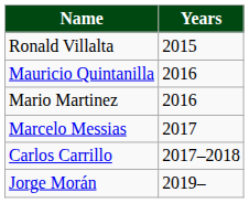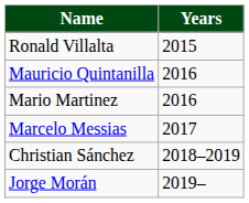- row: Carlos Carrillo | 2017–2018
+ row: Christian Sánchez | 2018–2019
